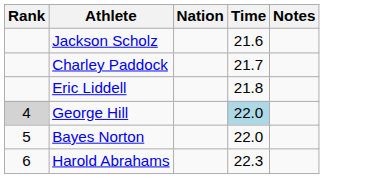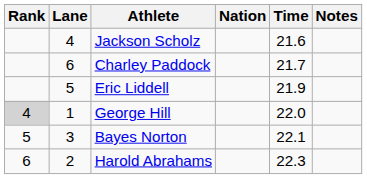+ column: Lane | 4 | 6 | 5 | 1 | 3 | 2
Eric Liddell | Time: 21.8 -> 21.9
George Hill | Time: lightblue background -> no background
Bayes Norton | Time: 22.0 -> 22.1
